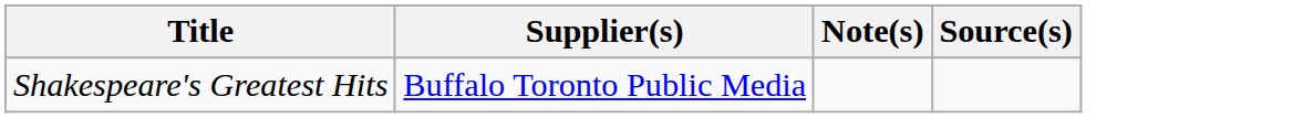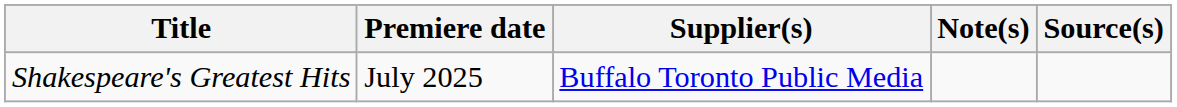+ column: Premiere date | July 2025
